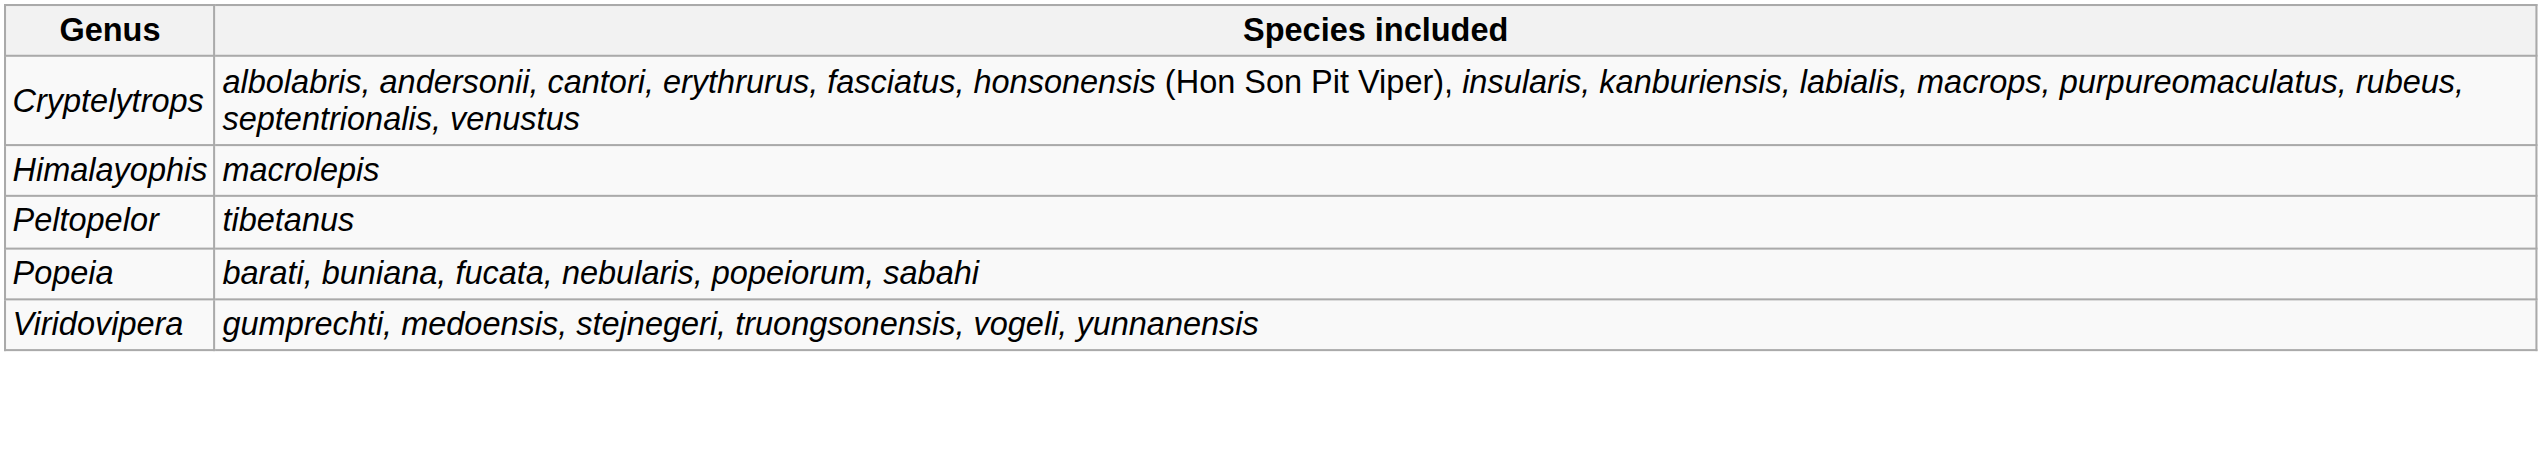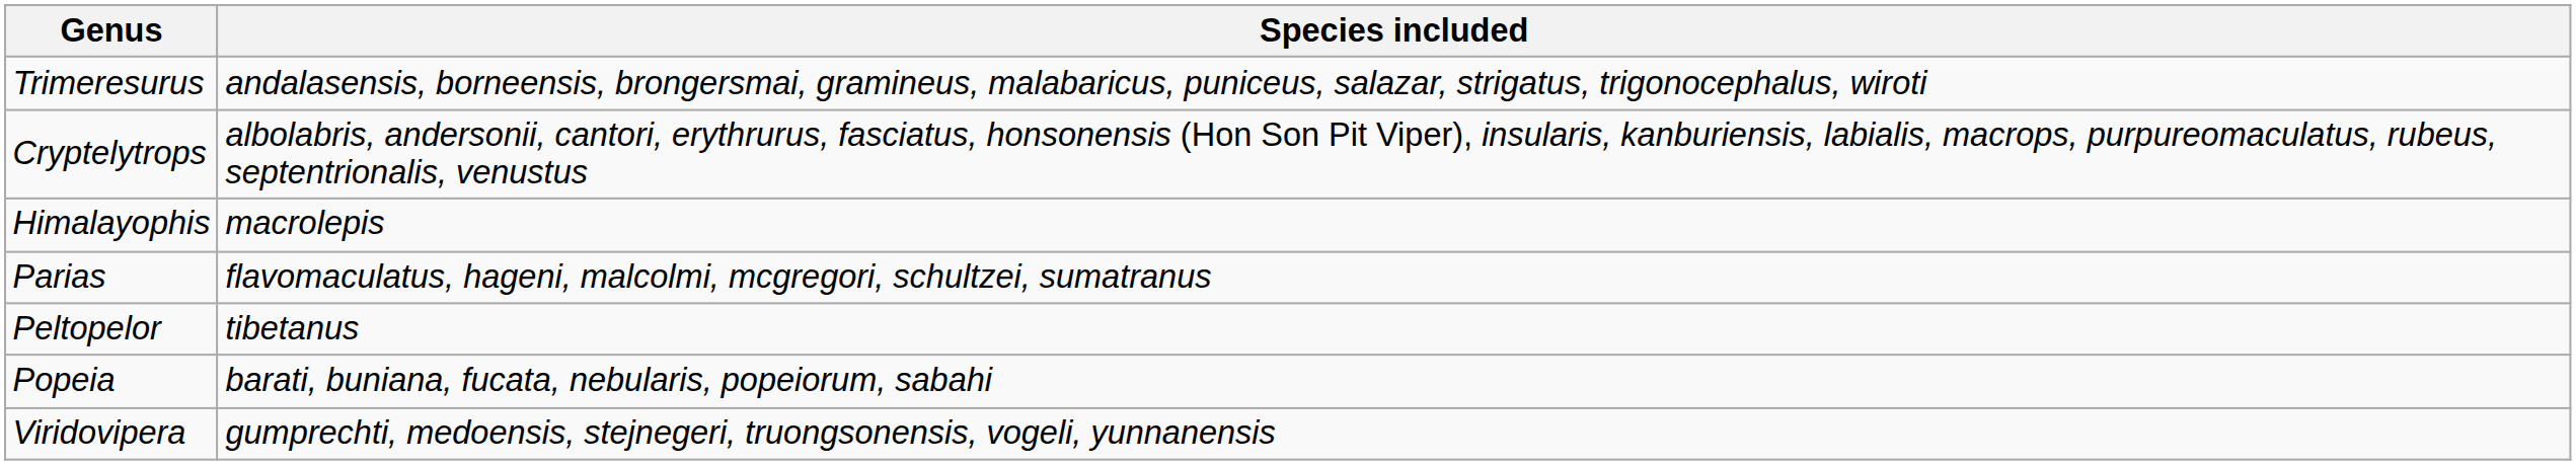+ row: Trimeresurus | andalasensis, borneensis, brongersmai, gramineus, malabaricus, puniceus, salazar, strigatus, trigonocephalus, wiroti
+ row: Parias | flavomaculatus, hageni, malcolmi, mcgregori, schultzei, sumatranus
